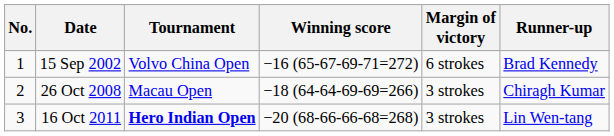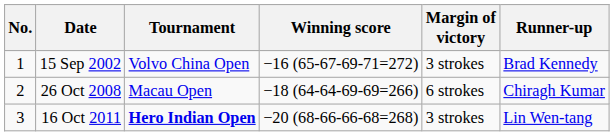15 Sep 2002 | Margin of victory: 6 strokes -> 3 strokes
26 Oct 2008 | Margin of victory: 3 strokes -> 6 strokes
